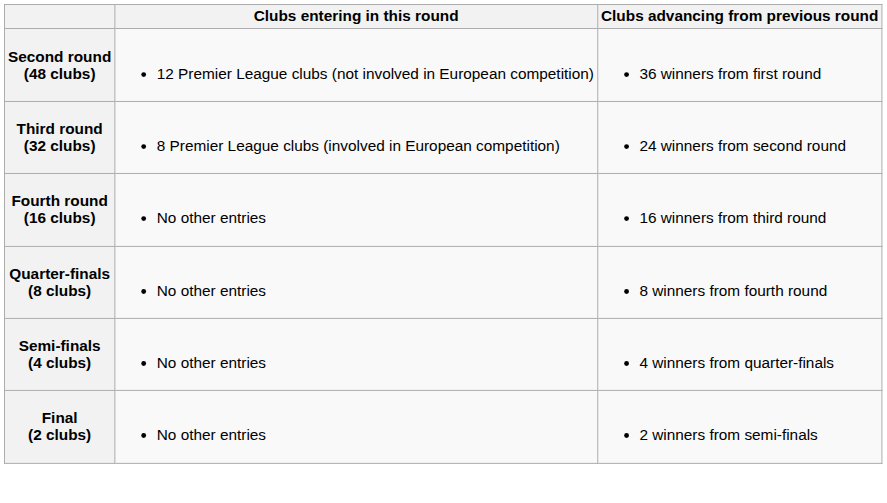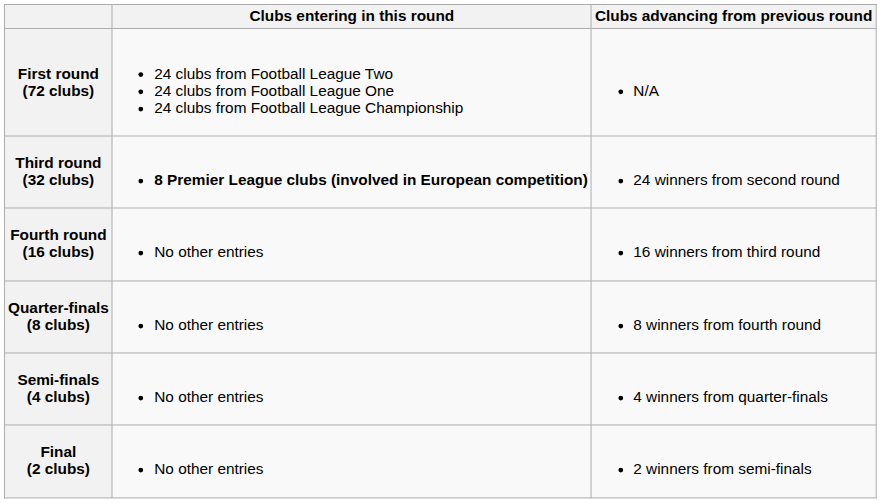+ row: First round (72 clubs) | 24 clubs from Football League Two 24 clubs from Football League One 24 clubs from Football League Championship | N/A
- row: Second round (48 clubs) | 12 Premier League clubs (not involved in European competition) | 36 winners from first round
Third round (32 clubs) | Clubs entering in this round: normal -> bold
